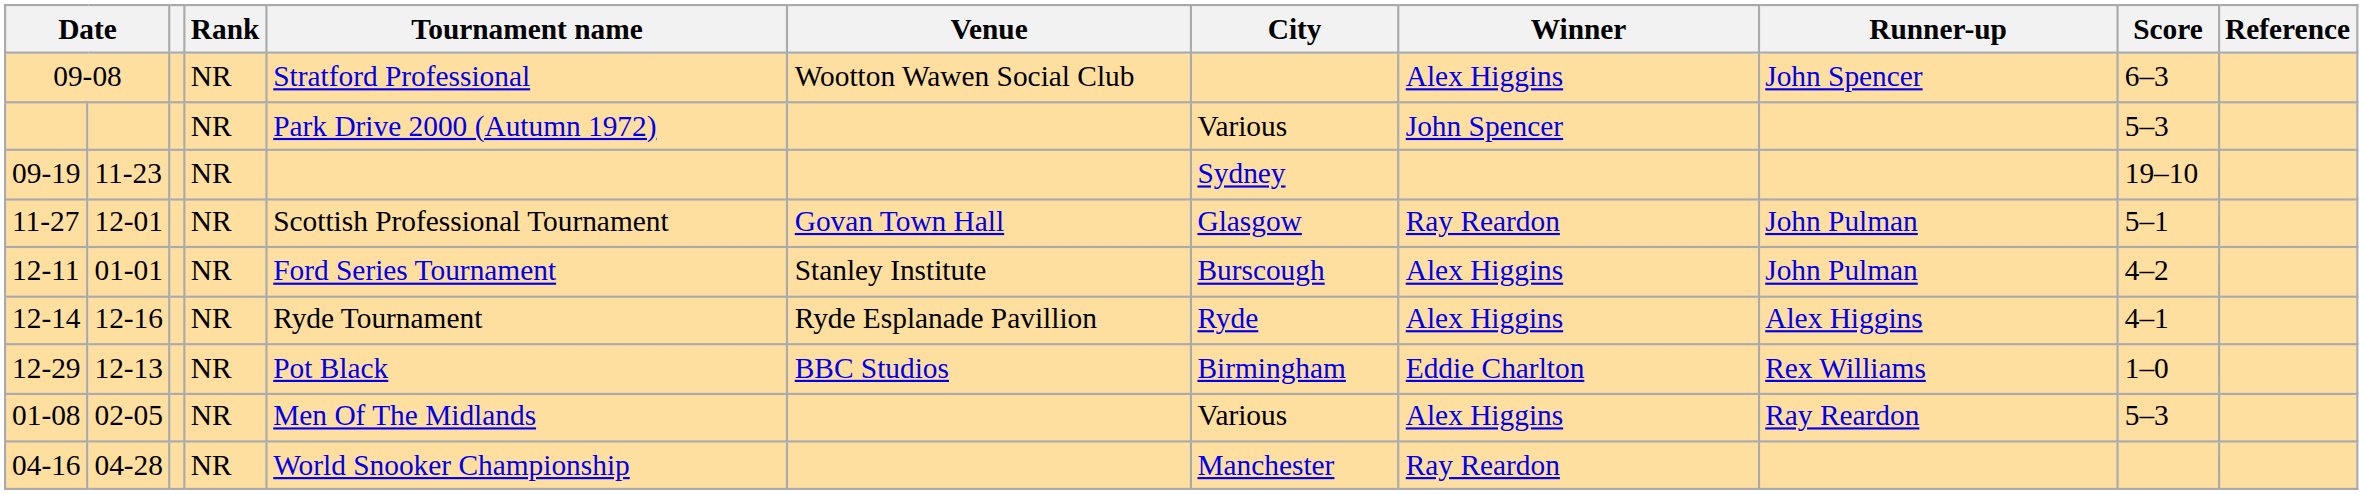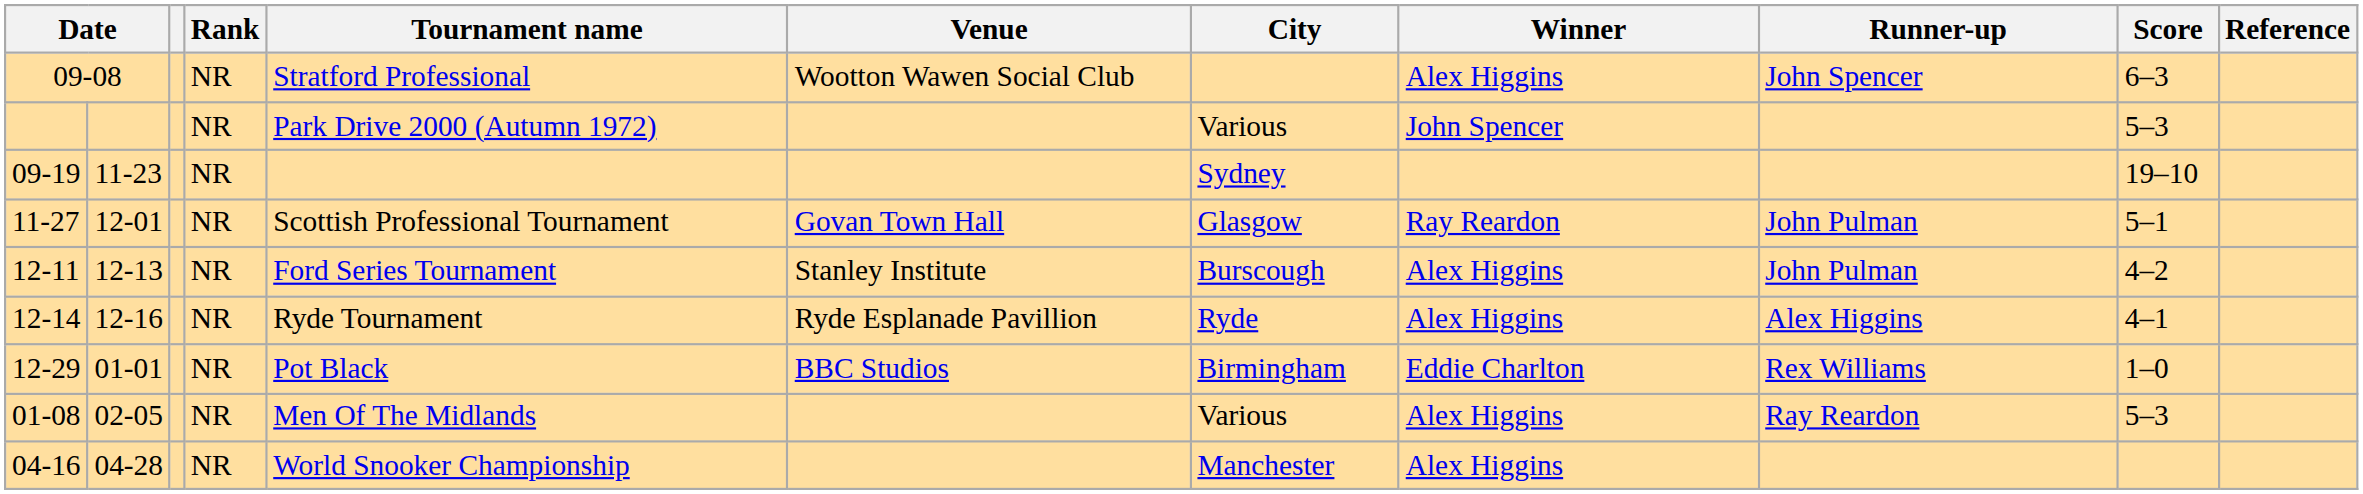12-11 | column 2: 01-01 -> 12-13
12-29 | column 2: 12-13 -> 01-01
04-16 | Winner: Ray Reardon -> Alex Higgins
